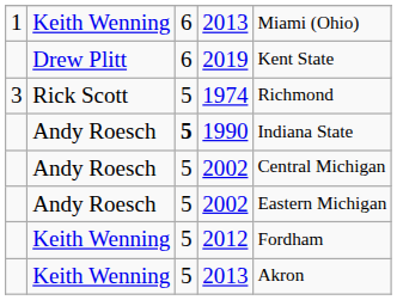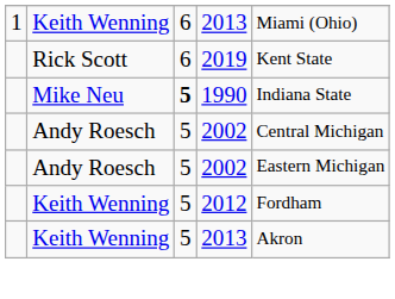2019 | column 2: Drew Plitt -> Rick Scott
- row: 3 | Rick Scott | 5 | 1974 | Richmond
1990 | column 2: Andy Roesch -> Mike Neu
